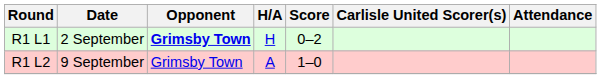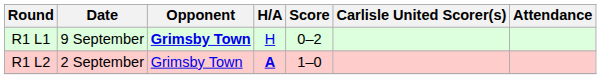R1 L1 | Date: 2 September -> 9 September
R1 L2 | Date: 9 September -> 2 September
R1 L2 | H/A: normal -> bold
